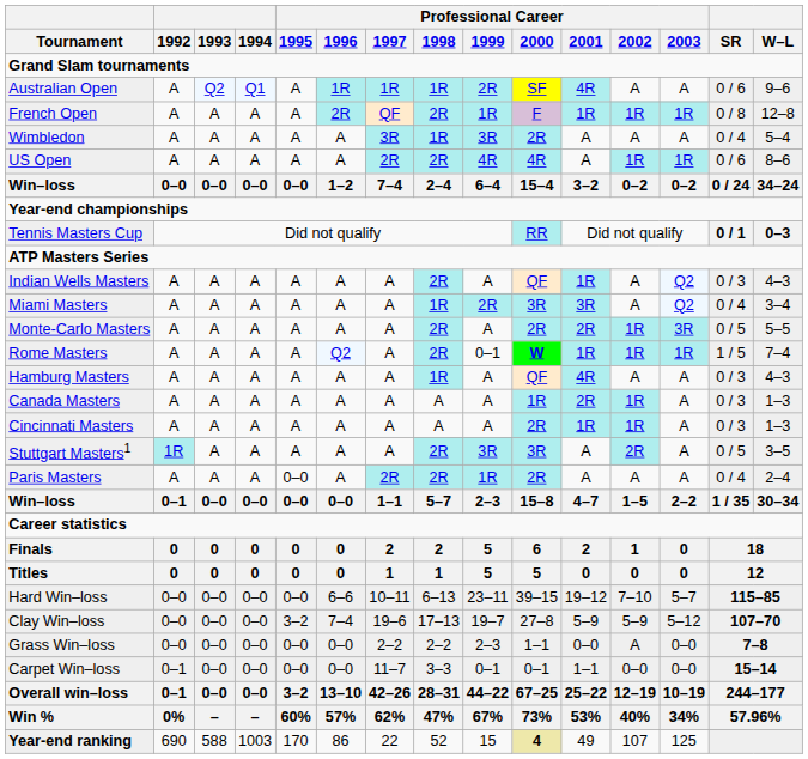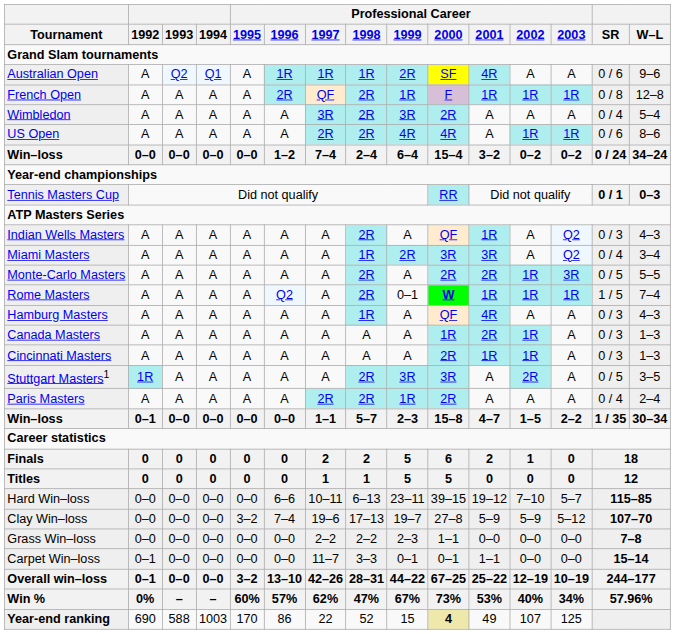Wimbledon | Professional Career / 1998: 1R -> 2R
Paris Masters | Professional Career / 1995: 0–0 -> A
Grass Win–loss | Professional Career / 2002: A -> 0–0
